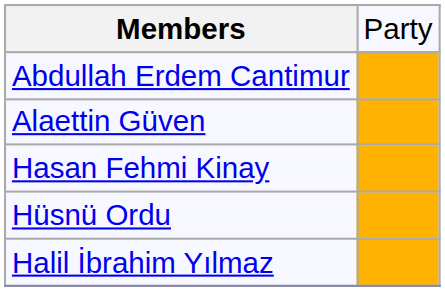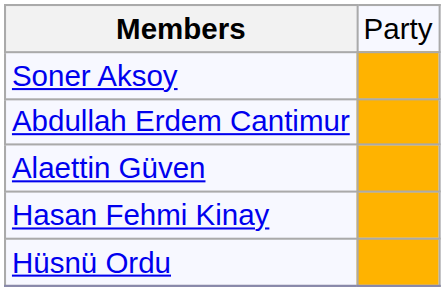+ row: Soner Aksoy
- row: Halil İbrahim Yılmaz
